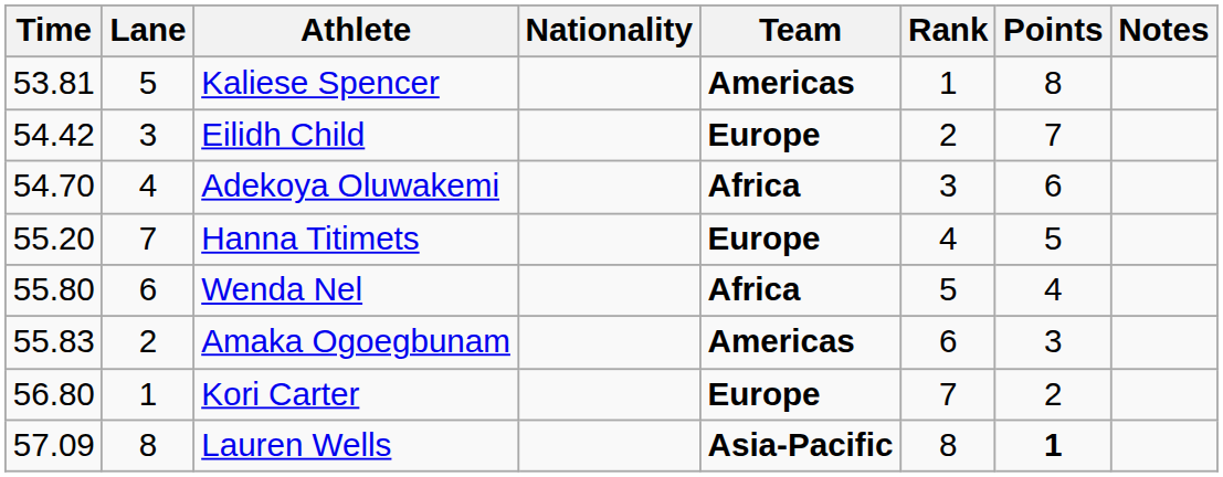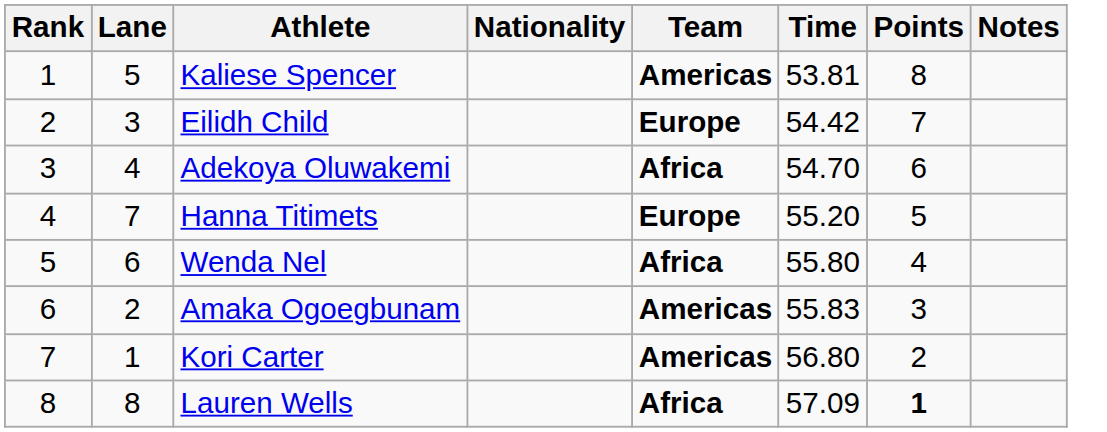columns swapped: Rank <-> Time
Kori Carter | Team: Europe -> Americas
Lauren Wells | Team: Asia-Pacific -> Africa
